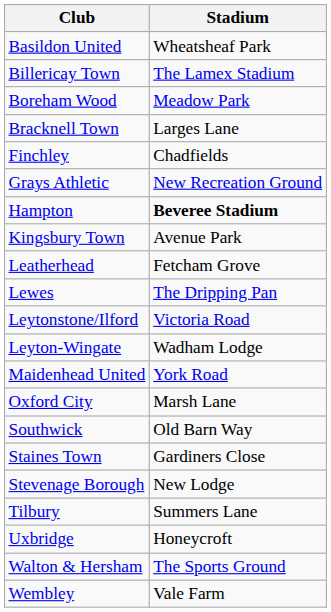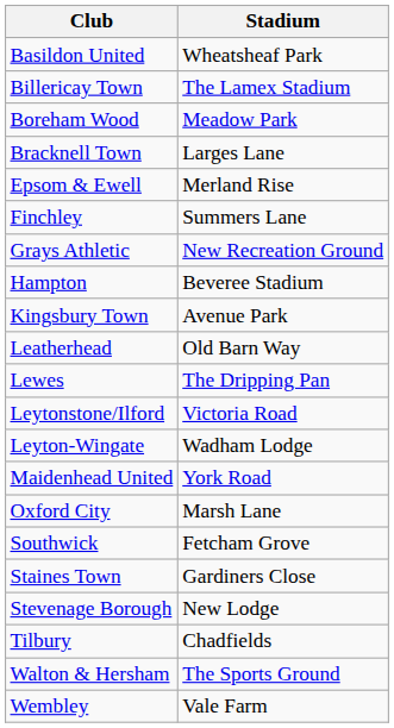+ row: Epsom & Ewell | Merland Rise
Finchley | Stadium: Chadfields -> Summers Lane
Hampton | Stadium: bold -> normal
Leatherhead | Stadium: Fetcham Grove -> Old Barn Way
Southwick | Stadium: Old Barn Way -> Fetcham Grove
Tilbury | Stadium: Summers Lane -> Chadfields
- row: Uxbridge | Honeycroft
